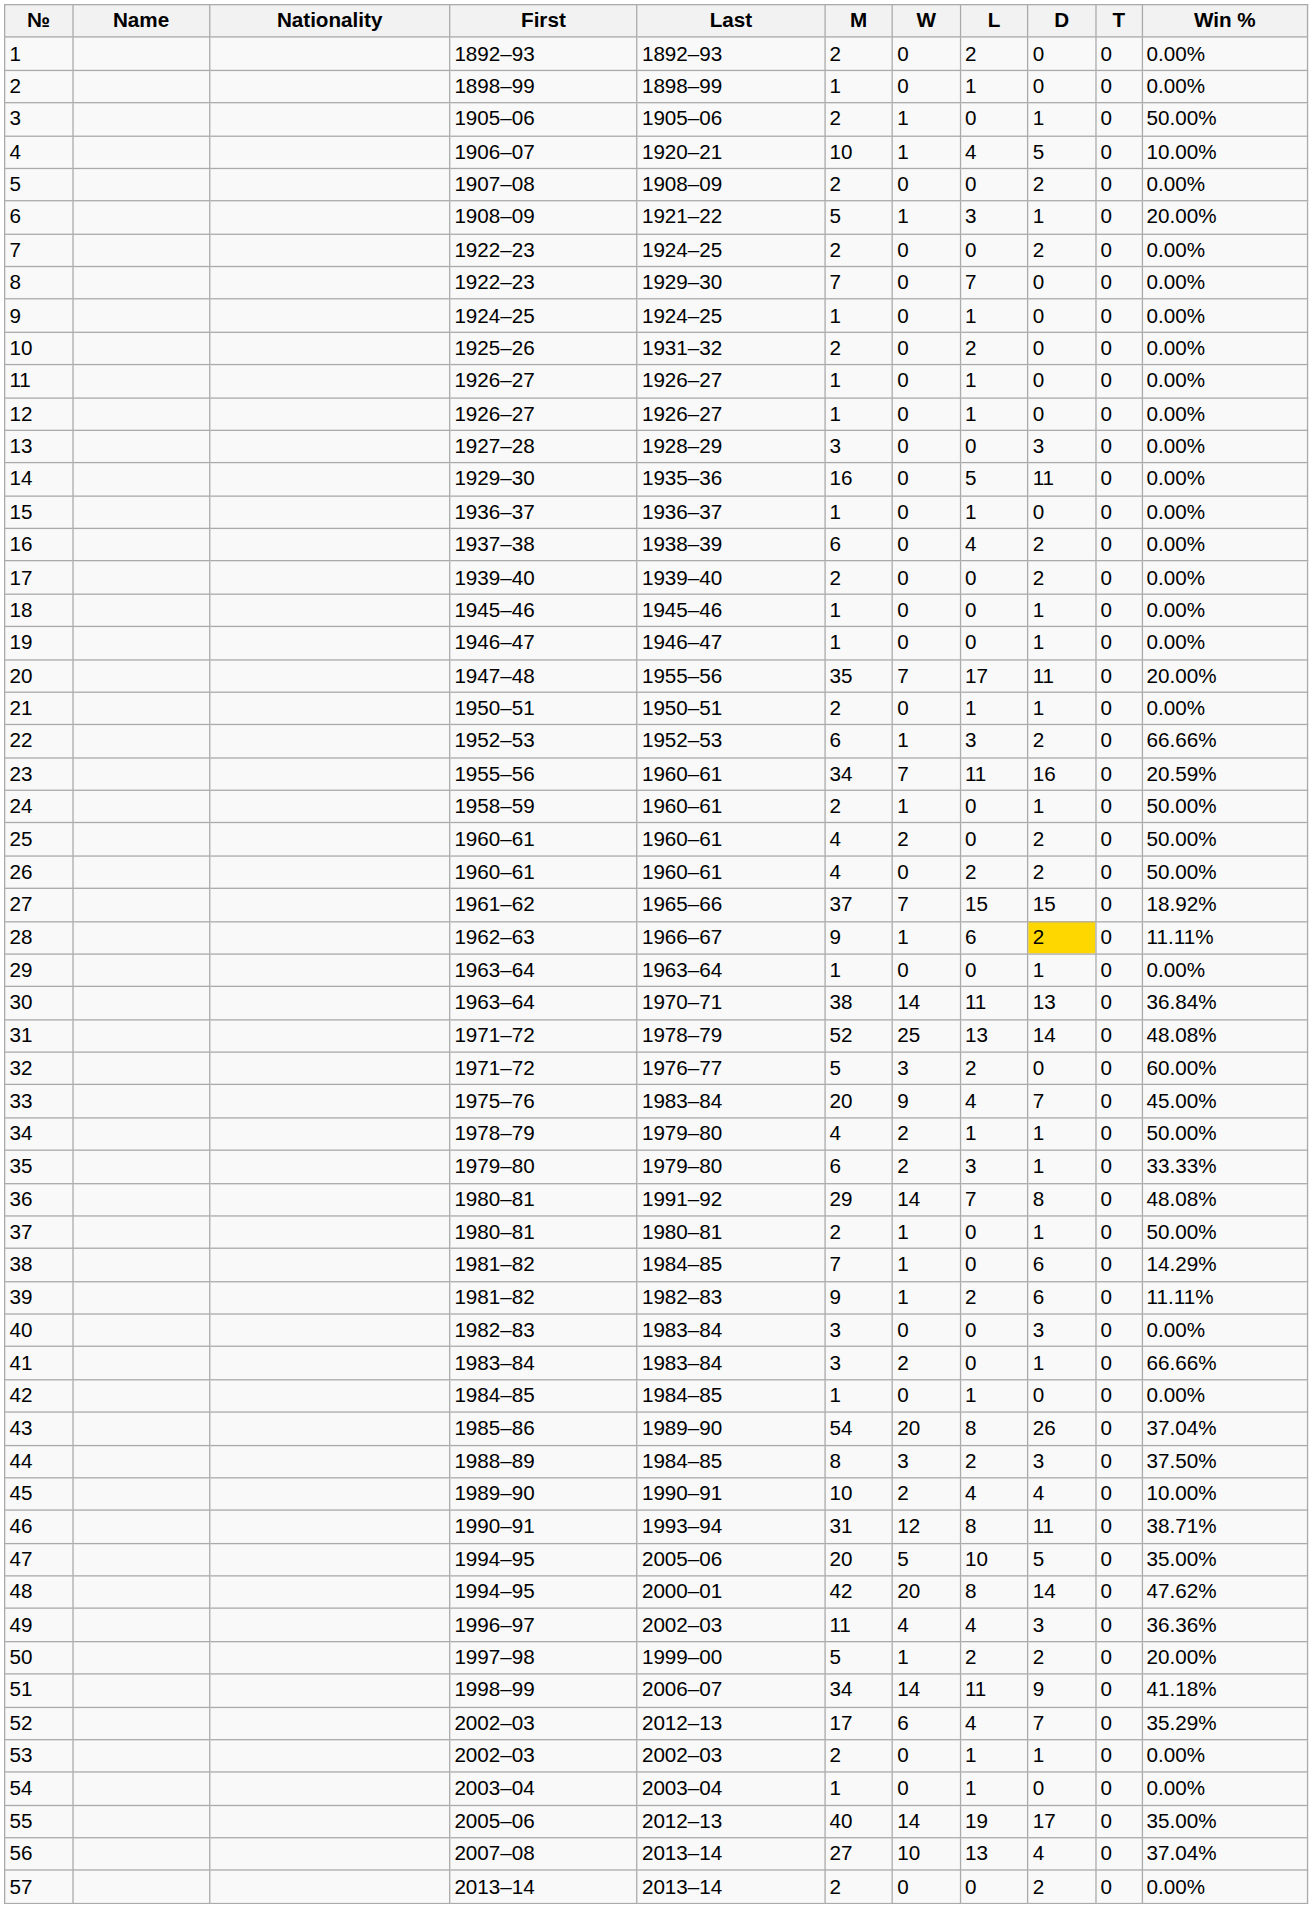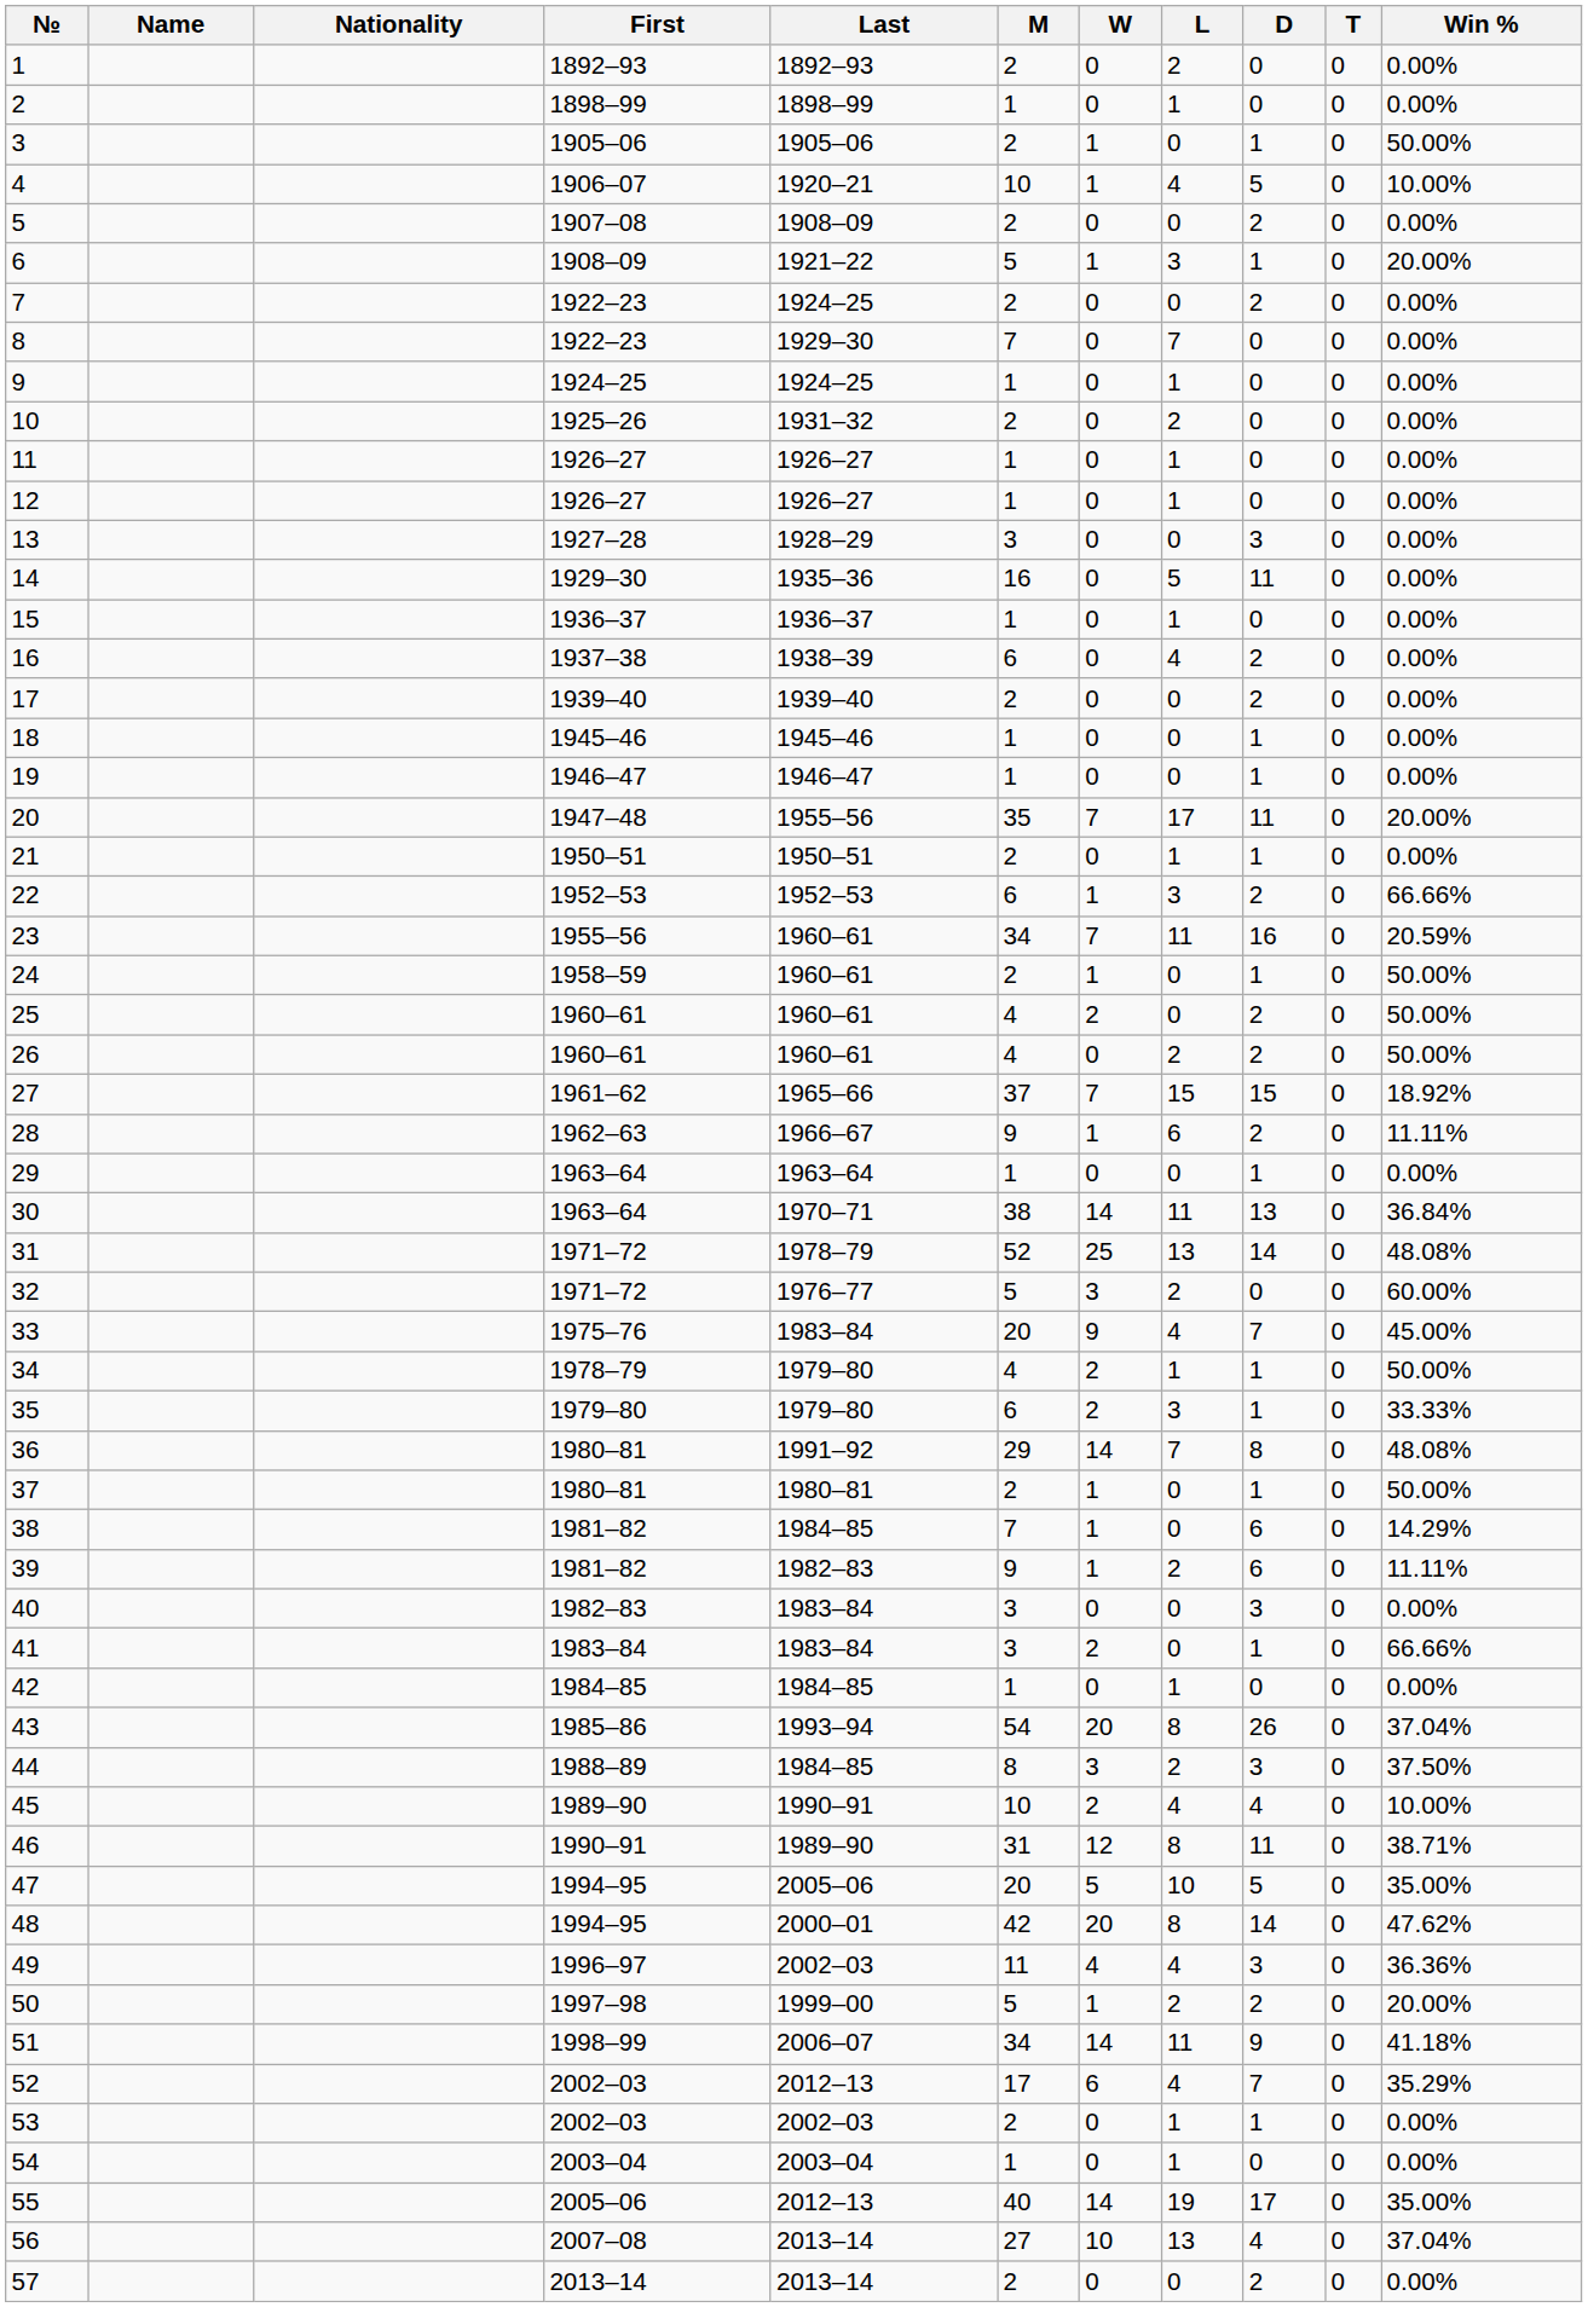28 | D: gold background -> no background
43 | Last: 1989–90 -> 1993–94
46 | Last: 1993–94 -> 1989–90
